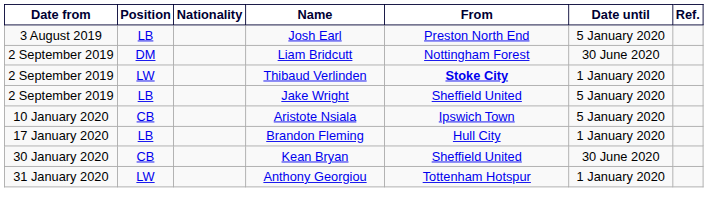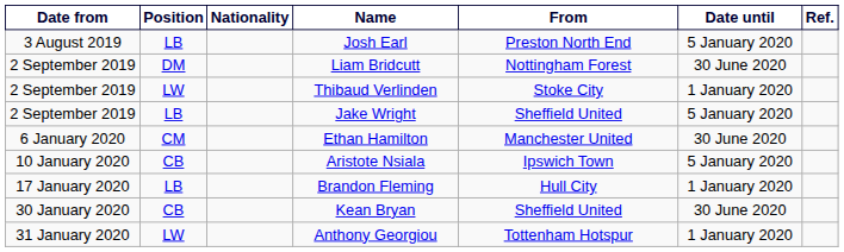Thibaud Verlinden | From: bold -> normal
+ row: 6 January 2020 | CM | Ethan Hamilton | Manchester United | 30 June 2020
